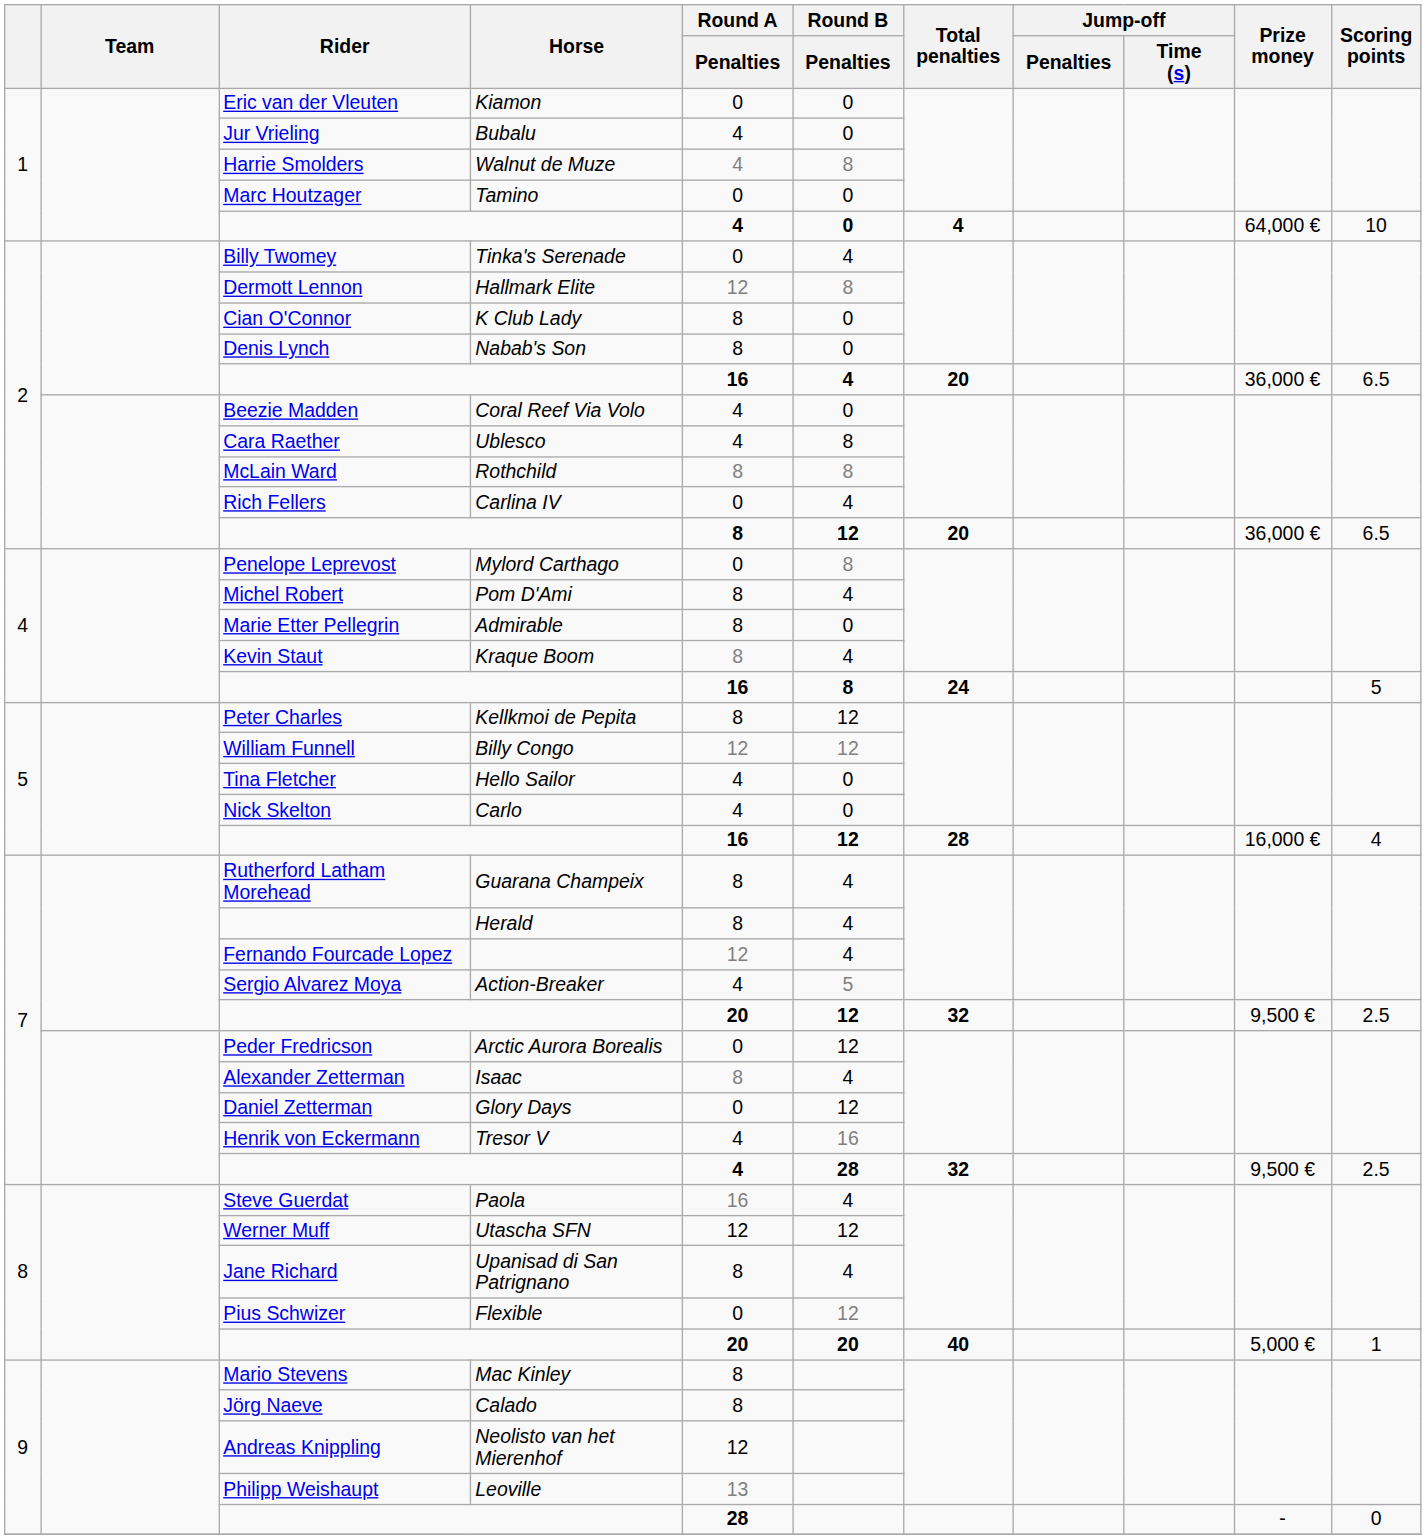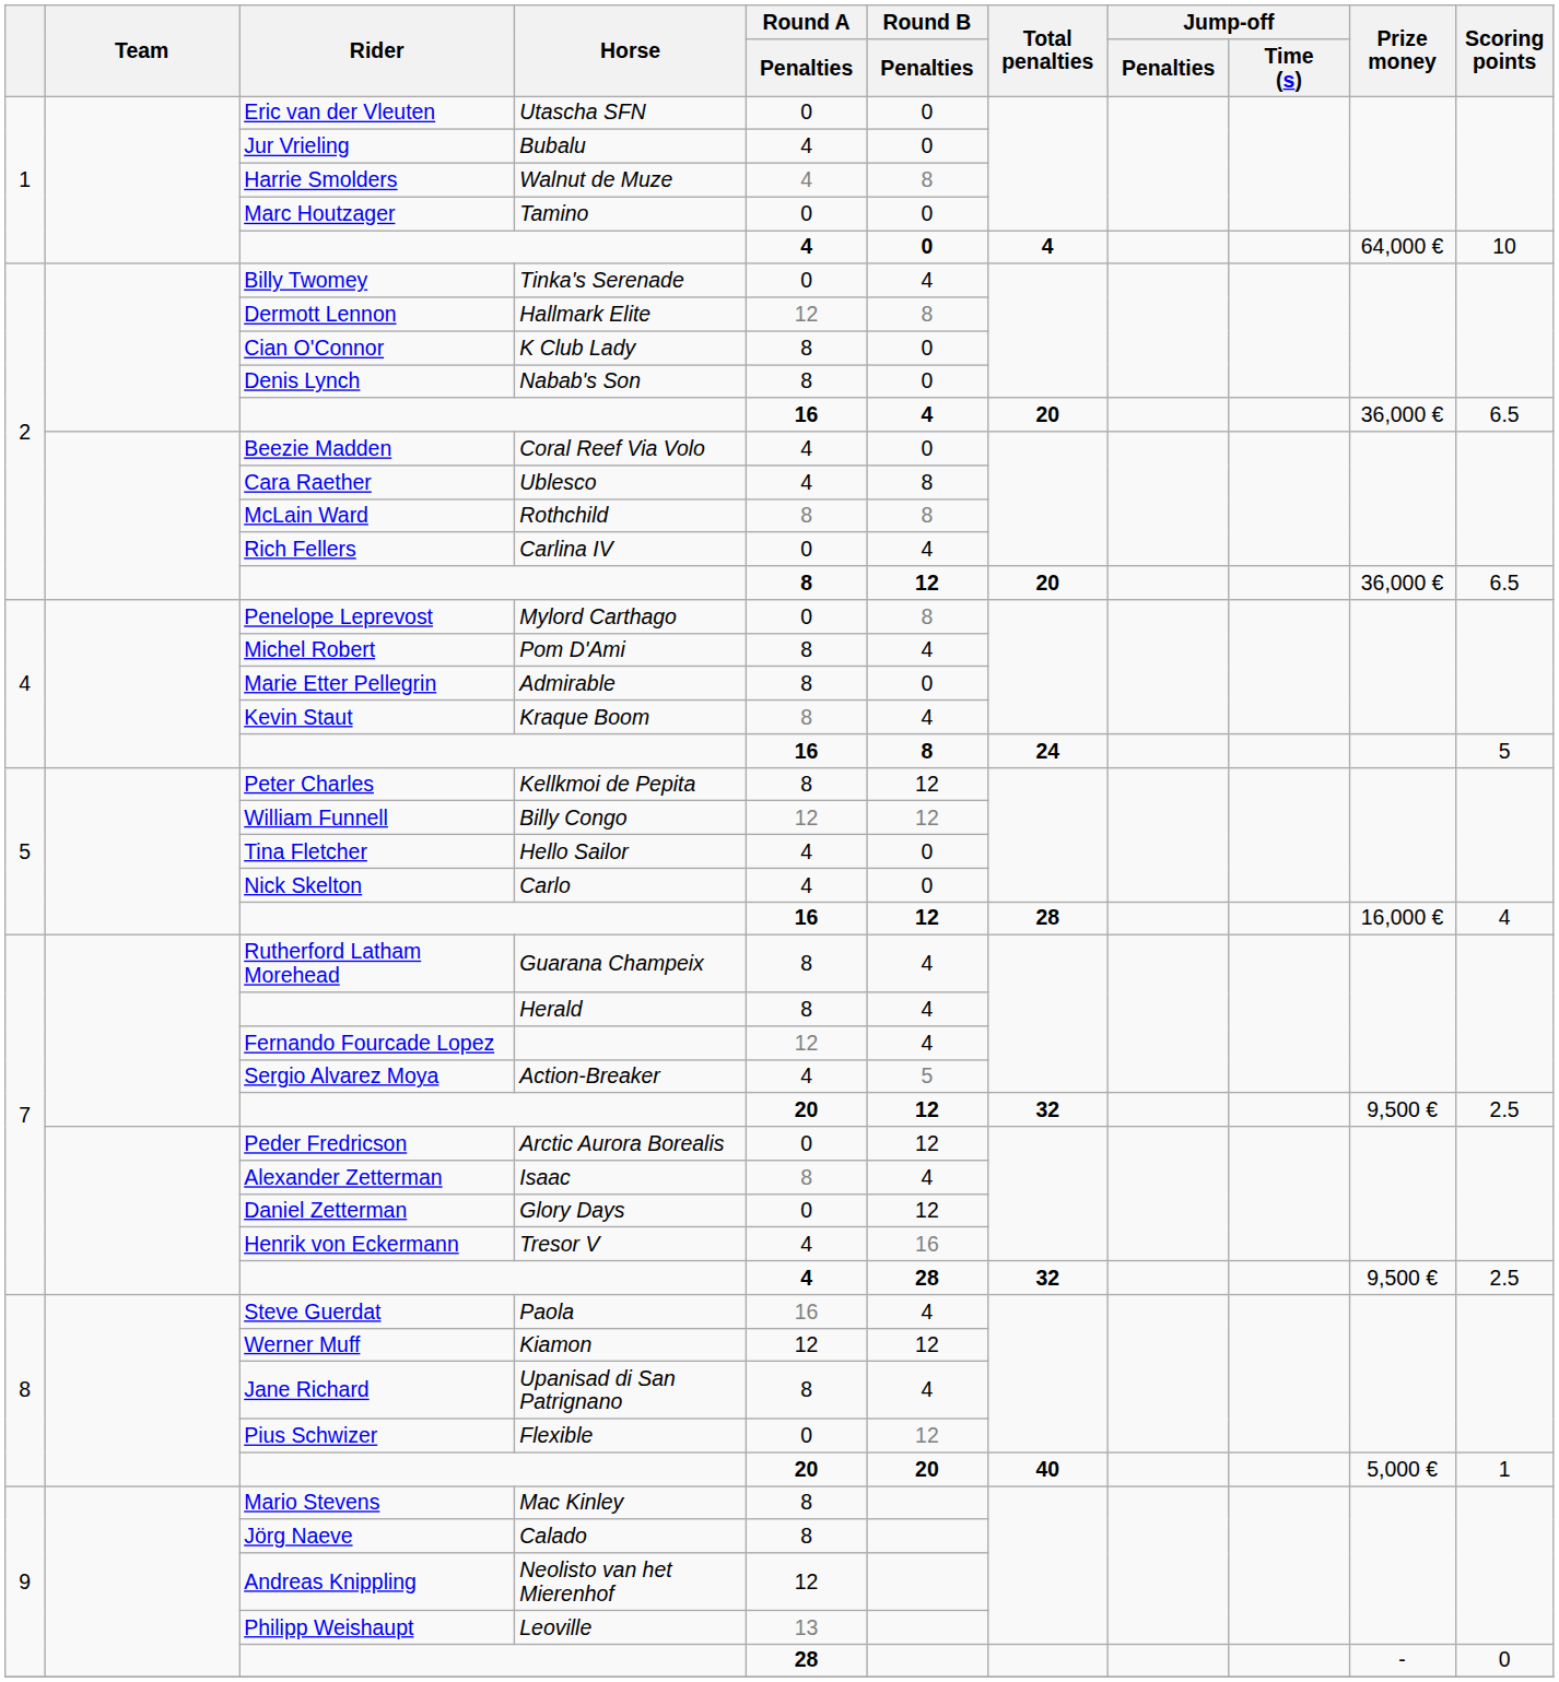Eric van der Vleuten | Horse: Kiamon -> Utascha SFN
Werner Muff | Horse: Utascha SFN -> Kiamon
